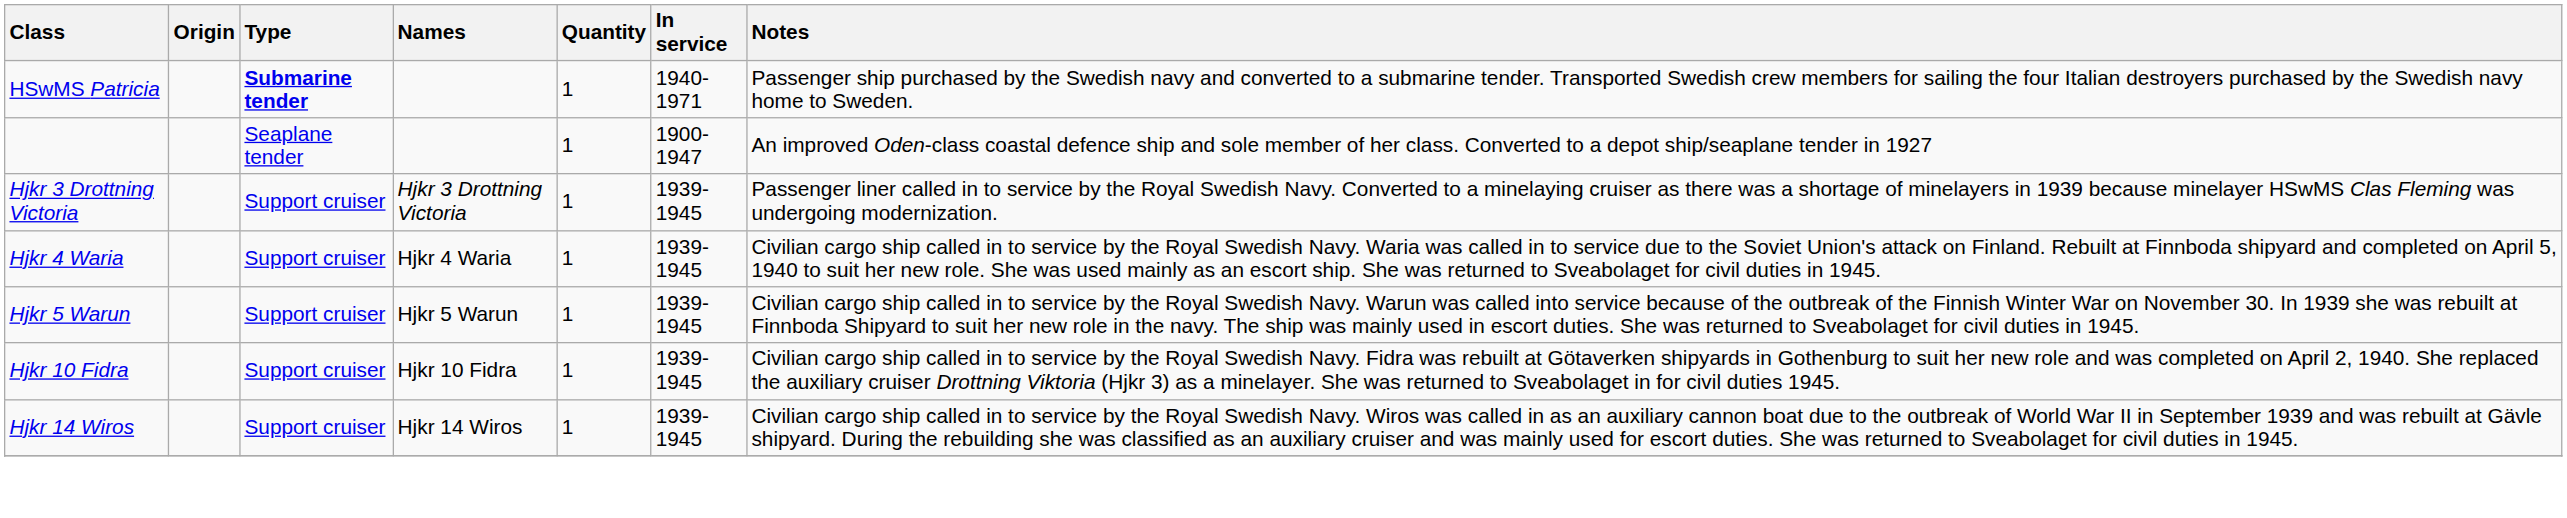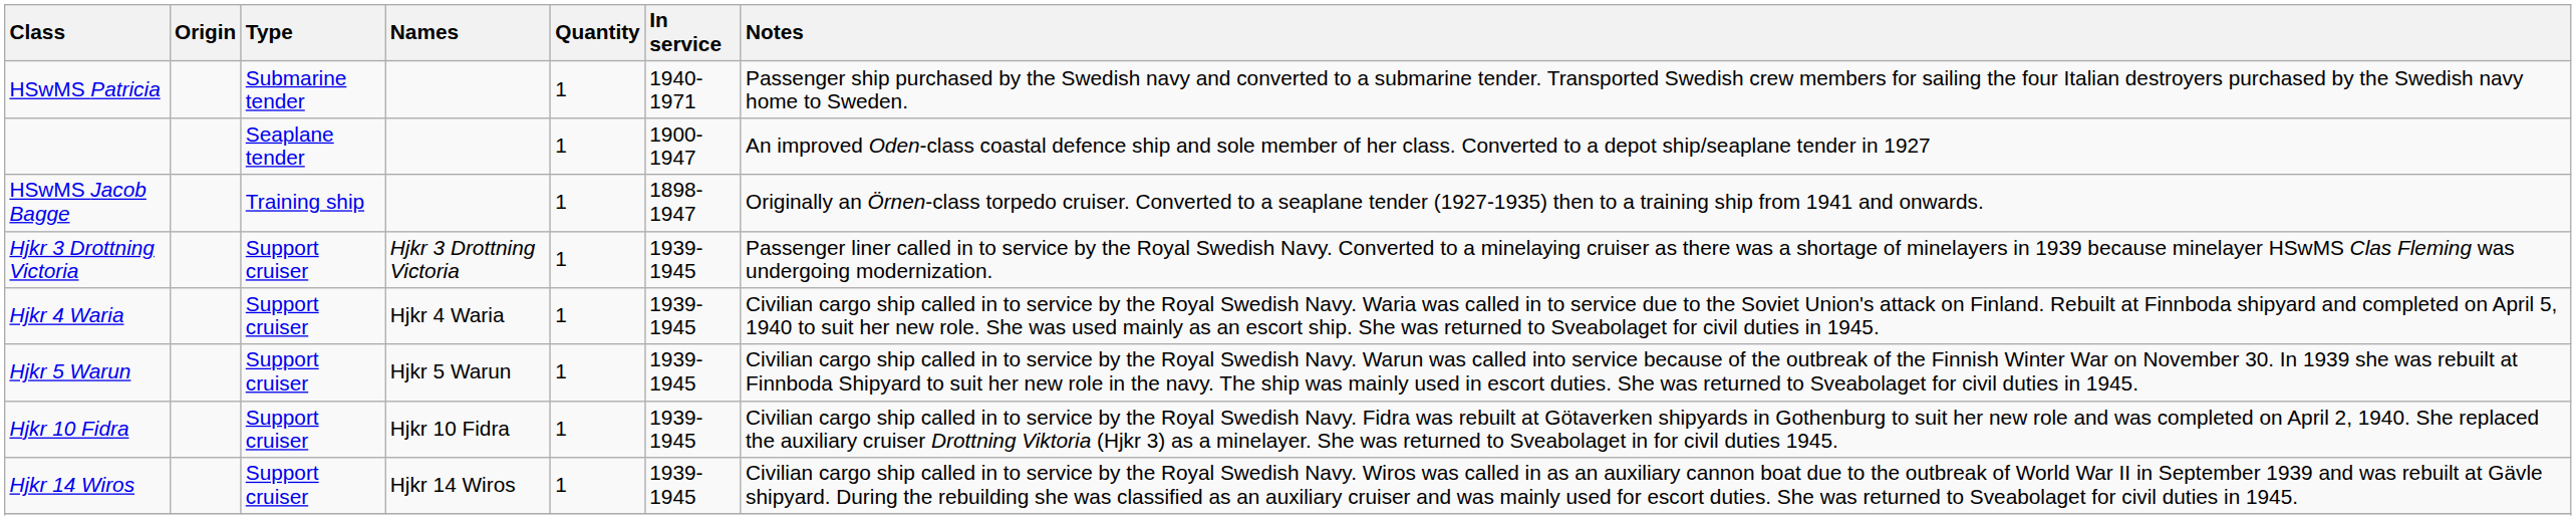HSwMS Patricia | Type: bold -> normal
+ row: HSwMS Jacob Bagge | Training ship | 1 | 1898-1947 | Originally an Örnen-class torpedo cruiser. Converted to a seaplane tender (1927-1935) then to a training ship from 1941 and onwards.
